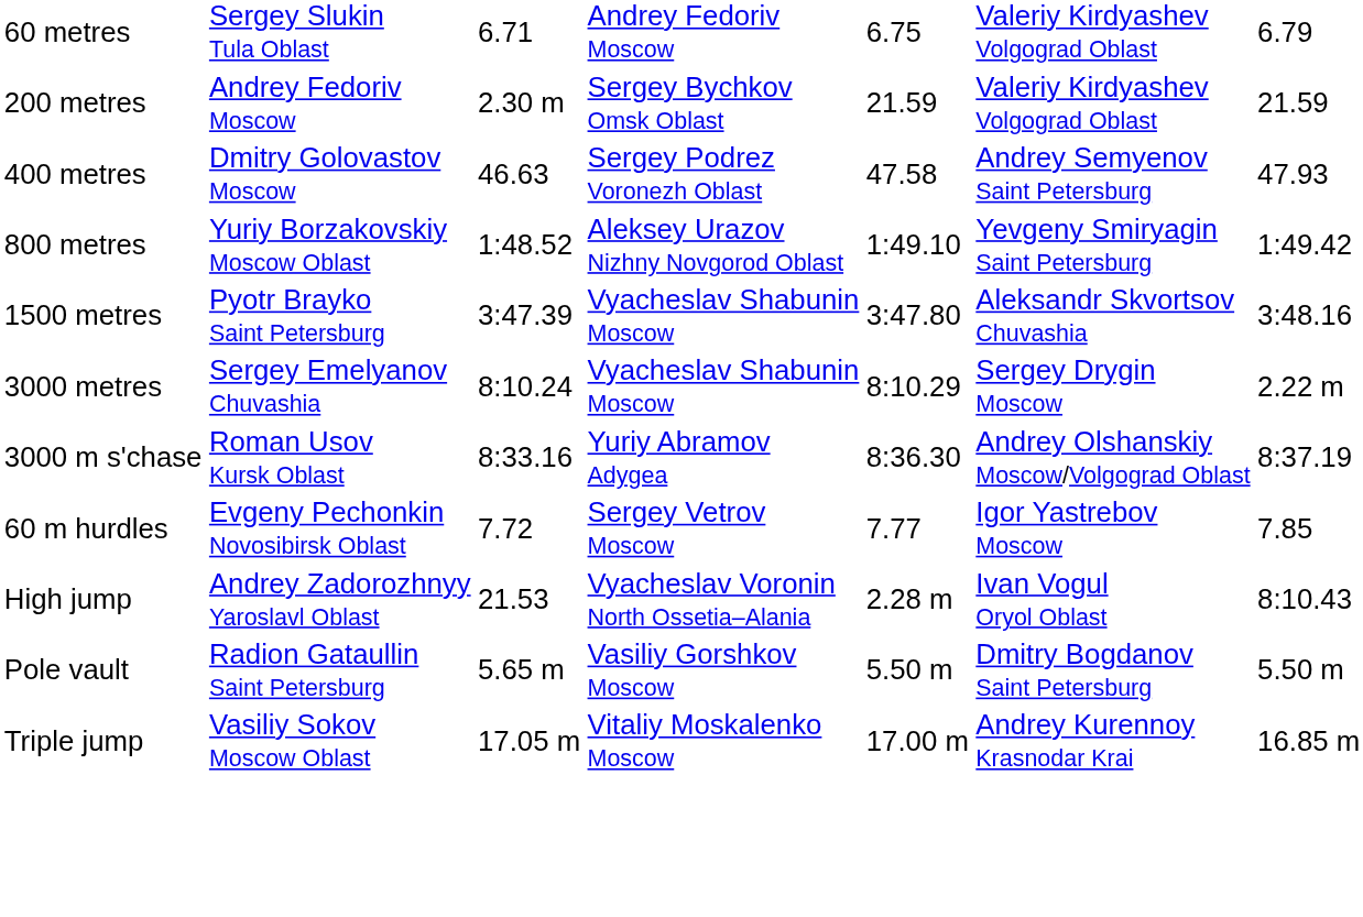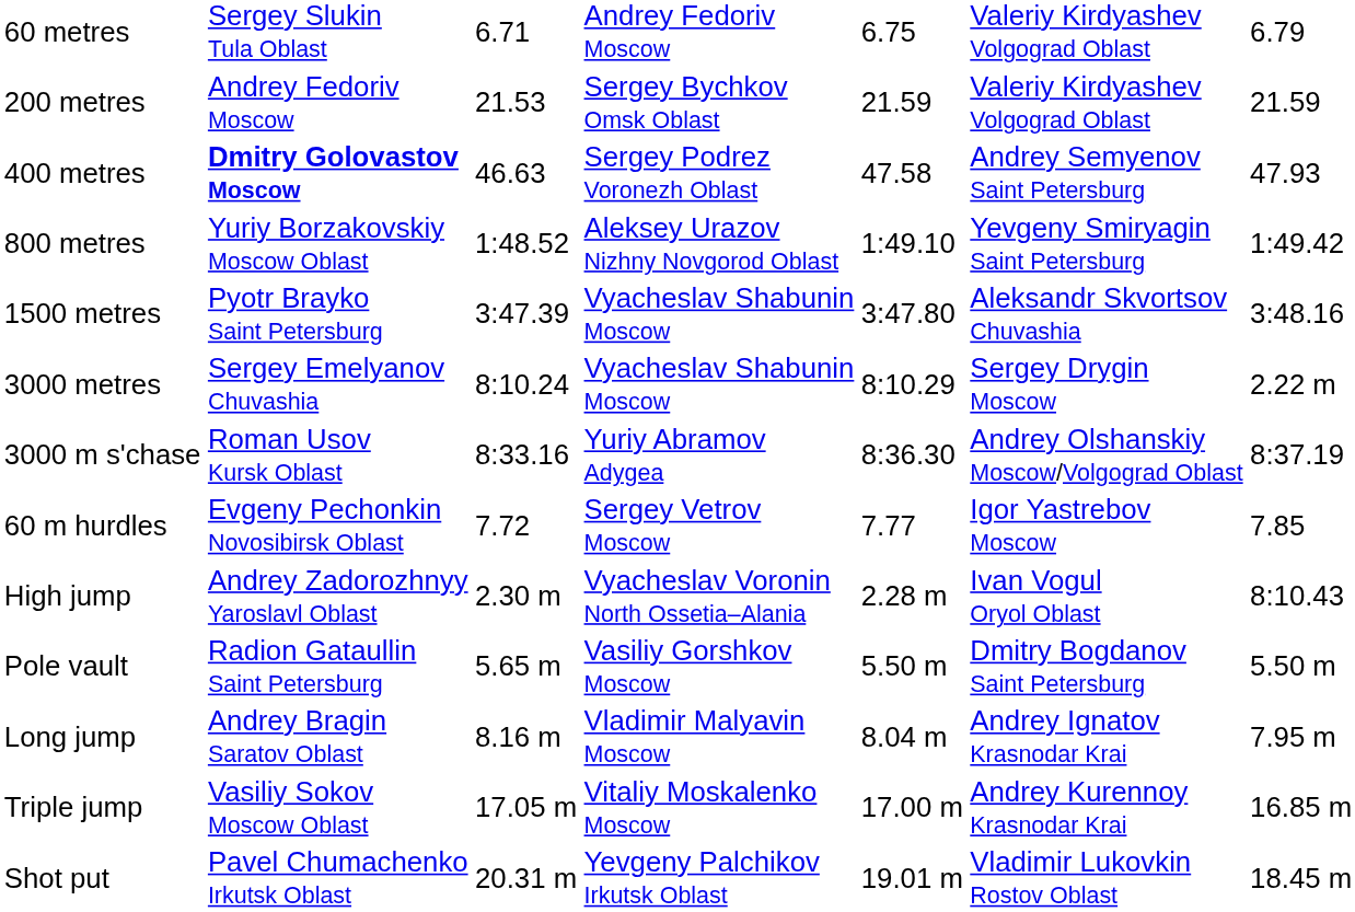200 metres | column 3: 2.30 m -> 21.53
400 metres | column 2: normal -> bold
High jump | column 3: 21.53 -> 2.30 m
+ row: Long jump | Andrey Bragin Saratov Oblast | 8.16 m | Vladimir Malyavin Moscow | 8.04 m | Andrey Ignatov Krasnodar Krai | 7.95 m
+ row: Shot put | Pavel Chumachenko Irkutsk Oblast | 20.31 m | Yevgeny Palchikov Irkutsk Oblast | 19.01 m | Vladimir Lukovkin Rostov Oblast | 18.45 m
